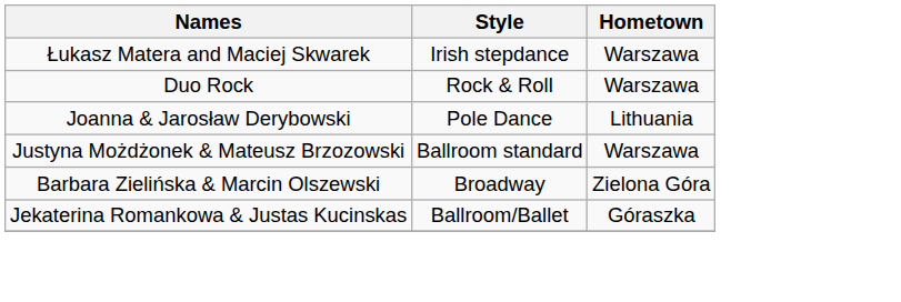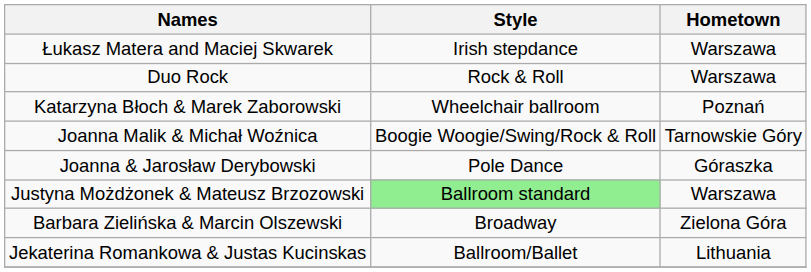+ row: Katarzyna Błoch & Marek Zaborowski | Wheelchair ballroom | Poznań
+ row: Joanna Malik & Michał Woźnica | Boogie Woogie/Swing/Rock & Roll | Tarnowskie Góry
Joanna & Jarosław Derybowski | Hometown: Lithuania -> Góraszka
Justyna Możdżonek & Mateusz Brzozowski | Style: no background -> lightgreen background
Jekaterina Romankowa & Justas Kucinskas | Hometown: Góraszka -> Lithuania
